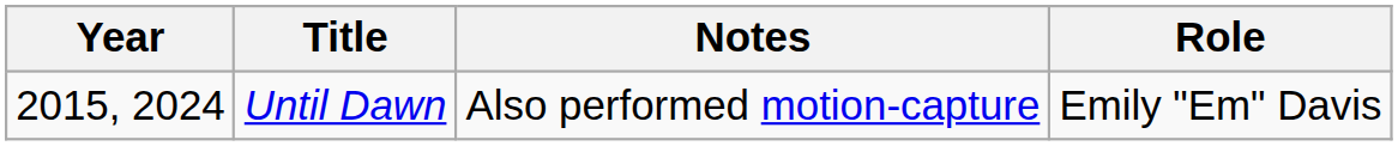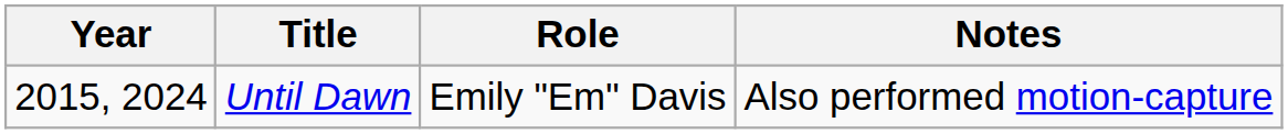columns swapped: Role <-> Notes
